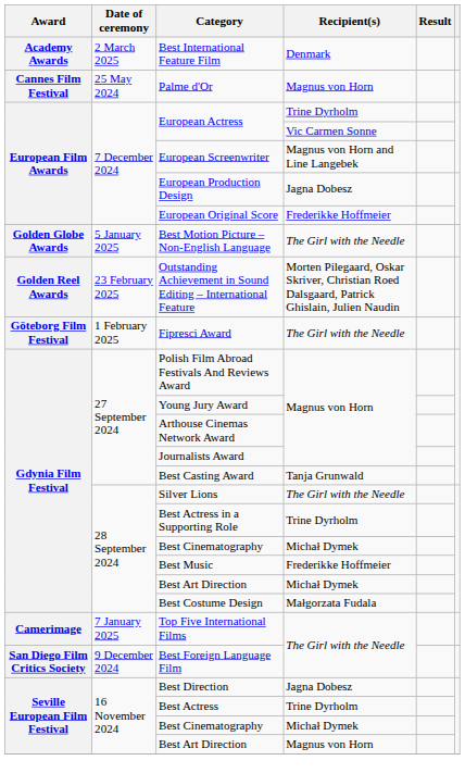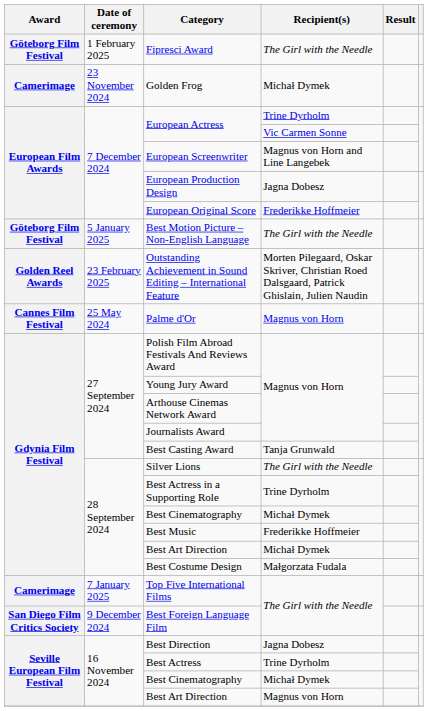- row: Academy Awards | 2 March 2025 | Best International Feature Film | Denmark
rows swapped: Palme d'Or <-> Fipresci Award
+ row: Camerimage | 23 November 2024 | Golden Frog | Michał Dymek
Best Motion Picture – Non-English Language | Award: Golden Globe Awards -> Göteborg Film Festival
